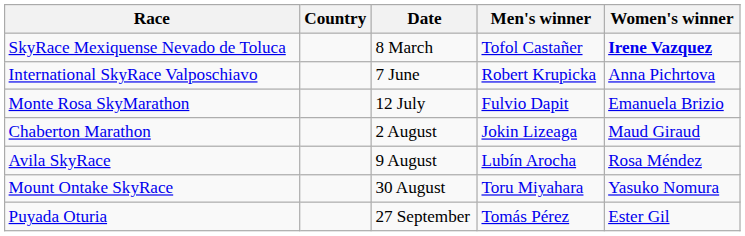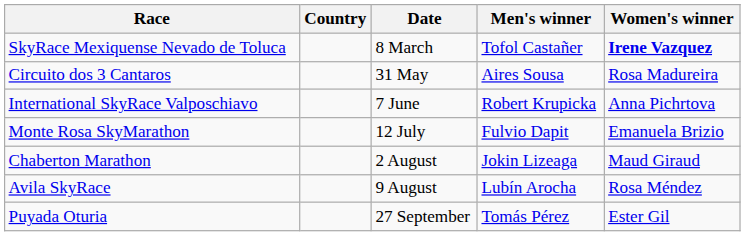+ row: Circuito dos 3 Cantaros | 31 May | Aires Sousa | Rosa Madureira
- row: Mount Ontake SkyRace | 30 August | Toru Miyahara | Yasuko Nomura
